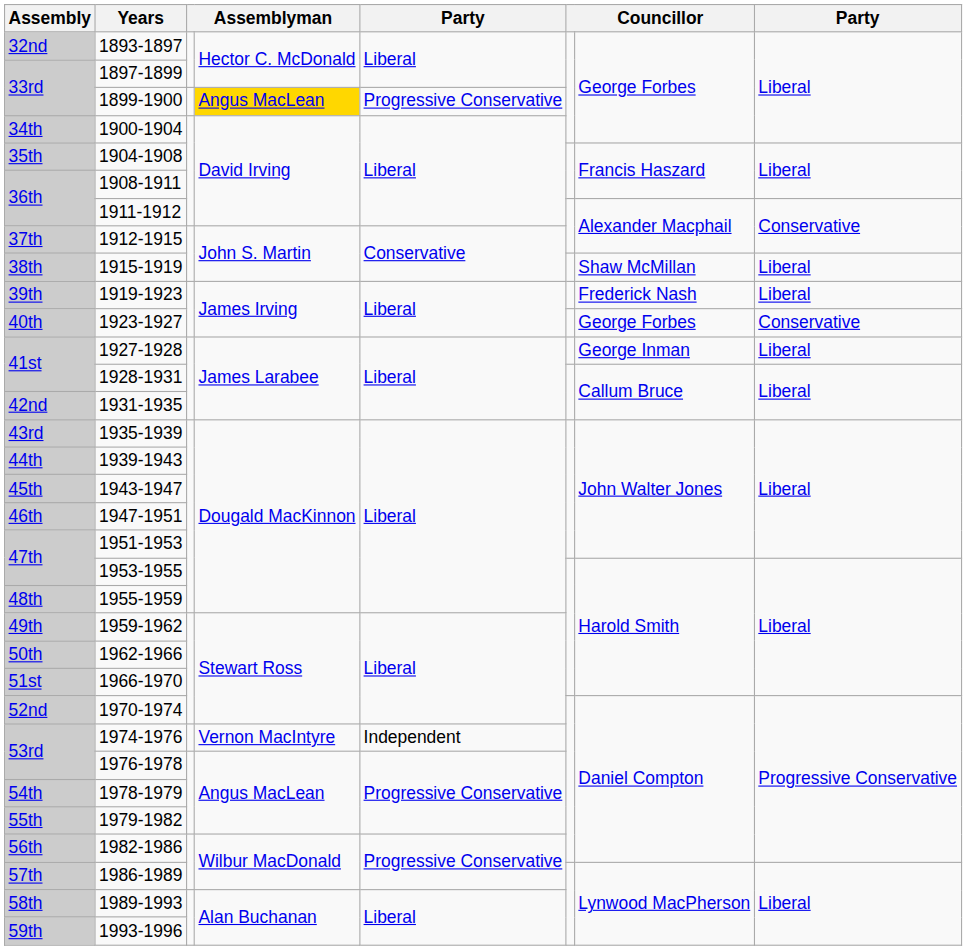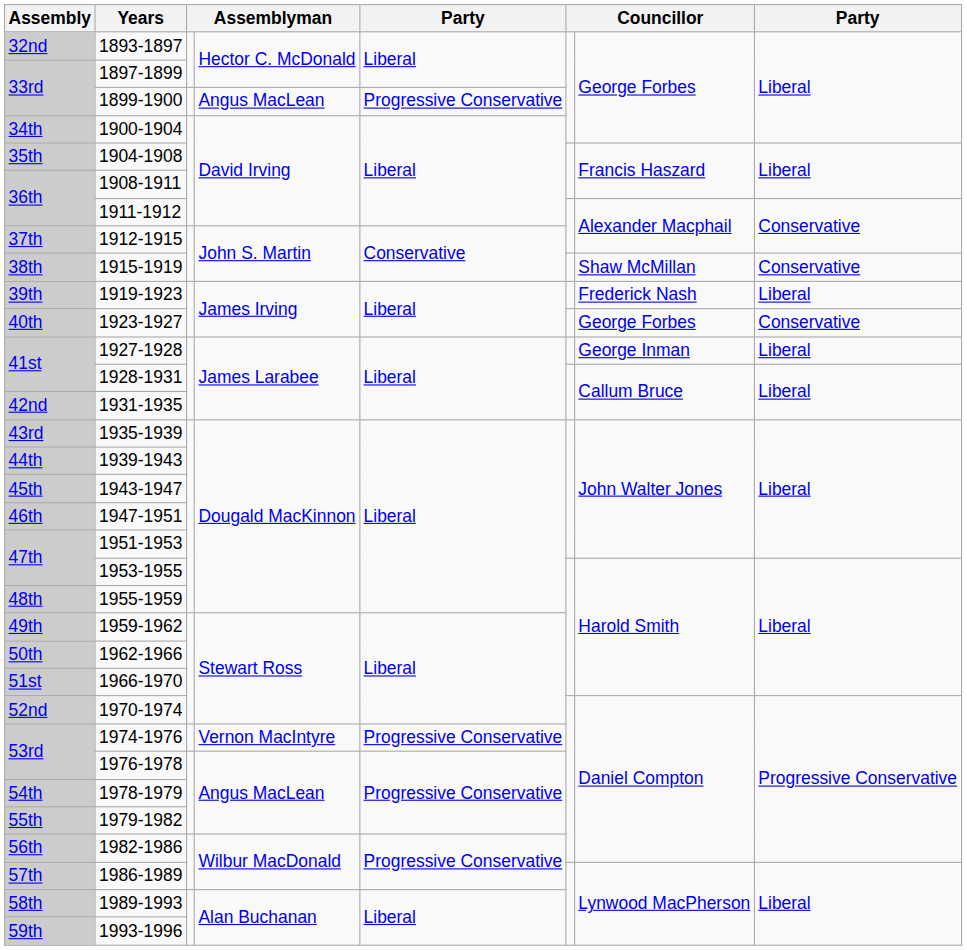1899-1900 | column 4: gold background -> no background
1915-1919 | column 8: Liberal -> Conservative
1974-1976 | column 5: Independent -> Progressive Conservative
